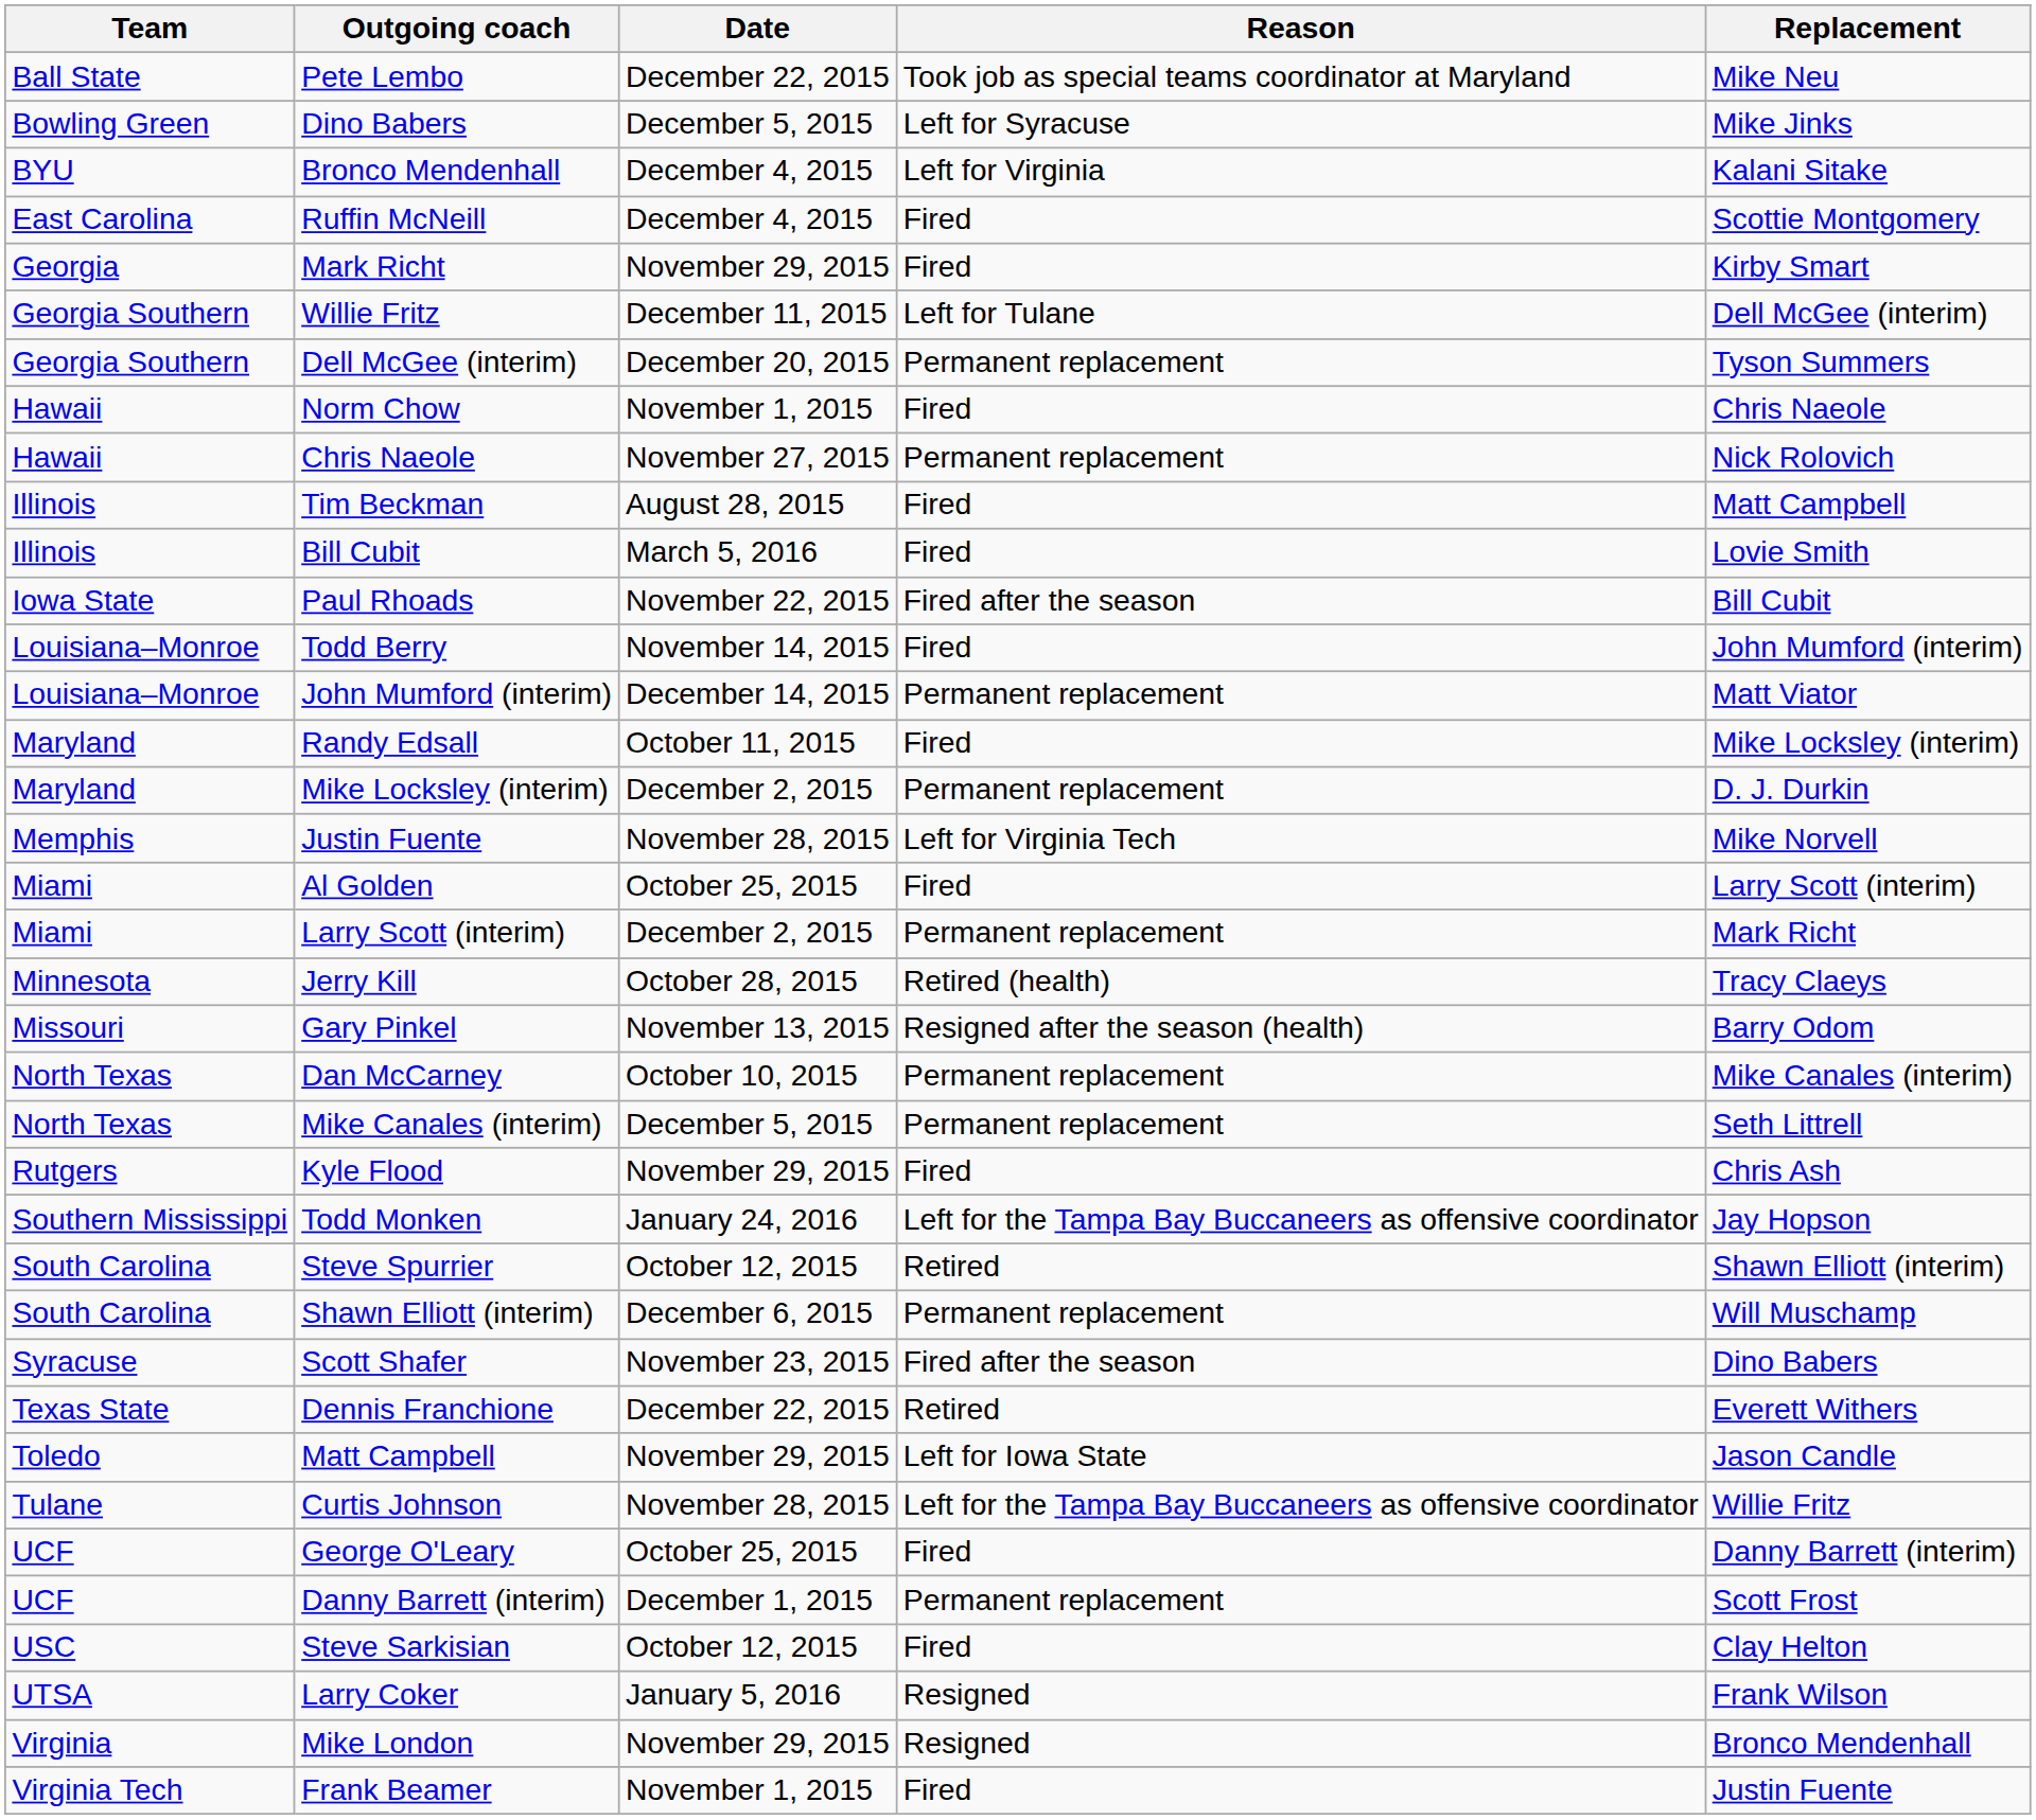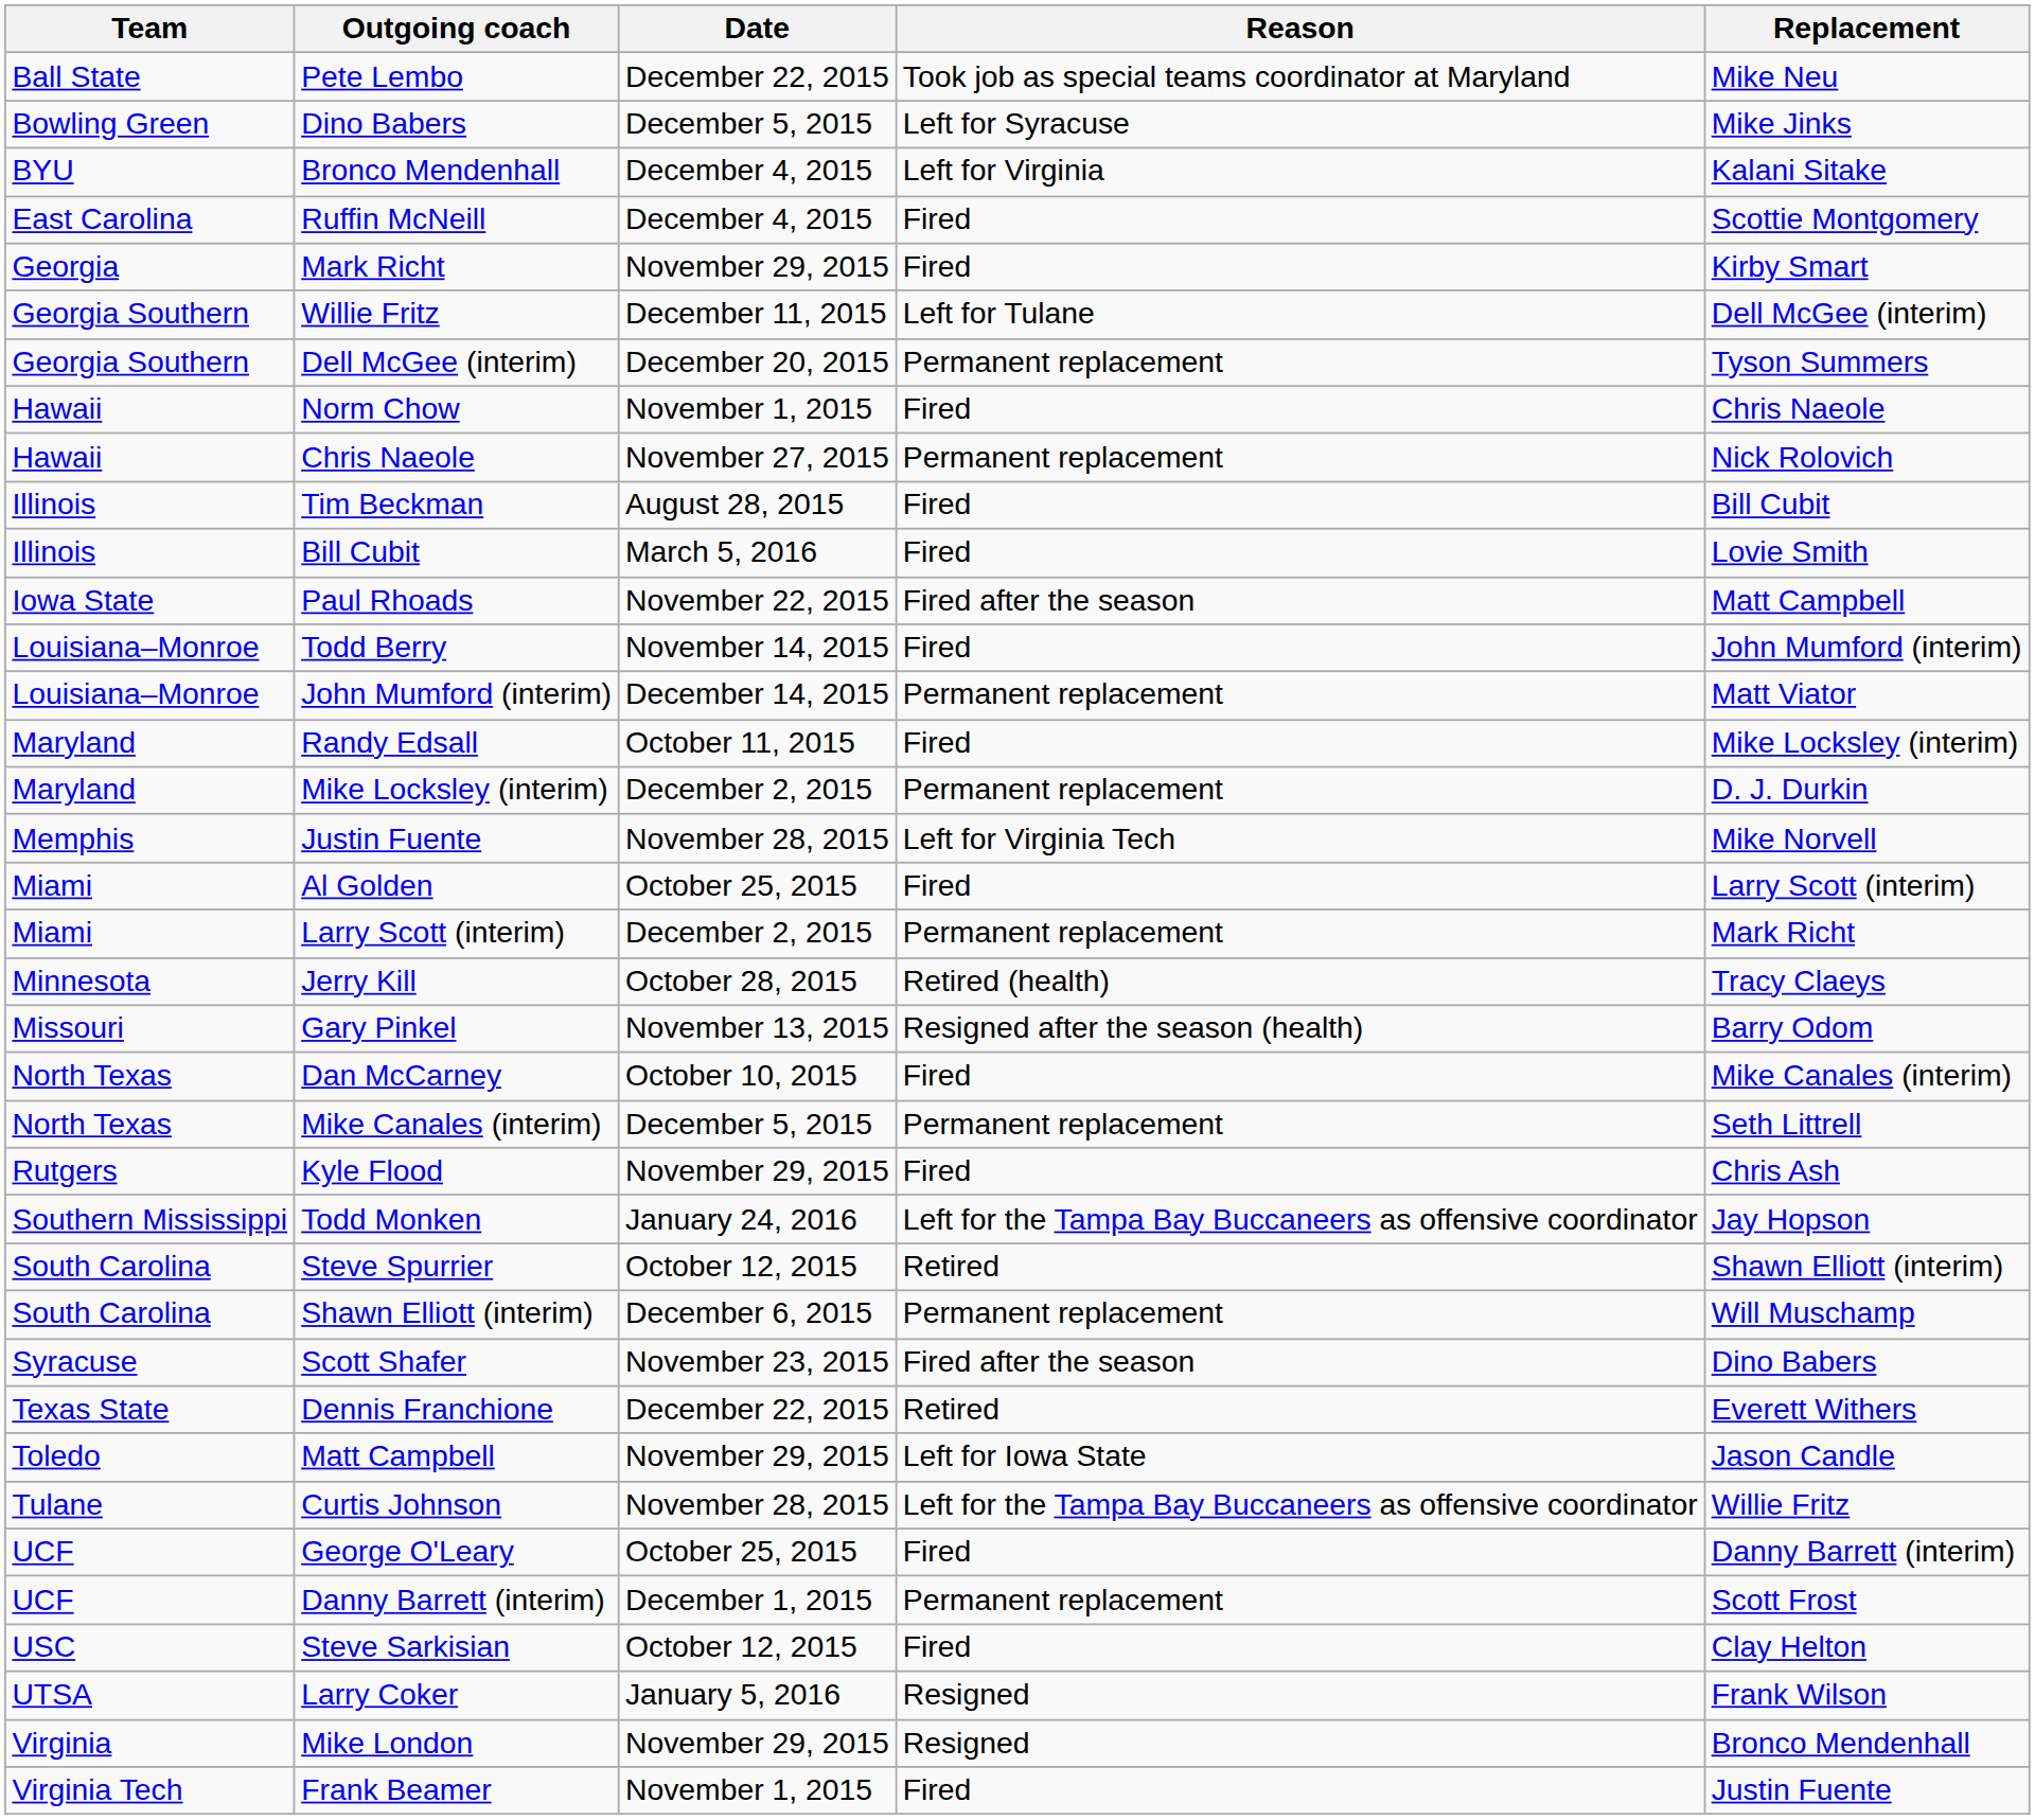Tim Beckman | Replacement: Matt Campbell -> Bill Cubit
Paul Rhoads | Replacement: Bill Cubit -> Matt Campbell
Dan McCarney | Reason: Permanent replacement -> Fired
